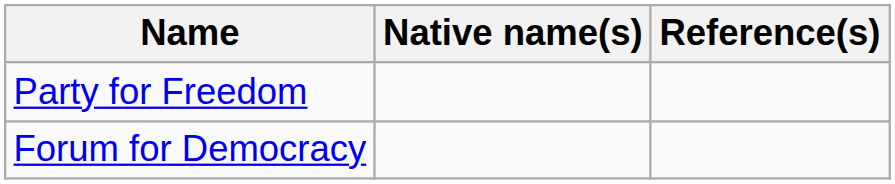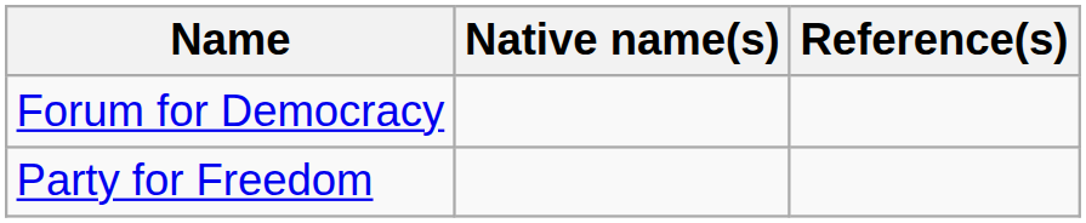rows swapped: Party for Freedom <-> Forum for Democracy
